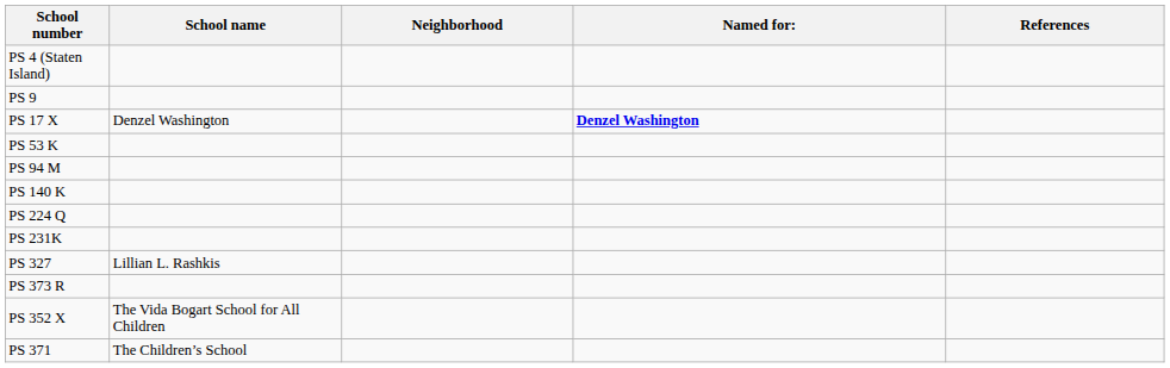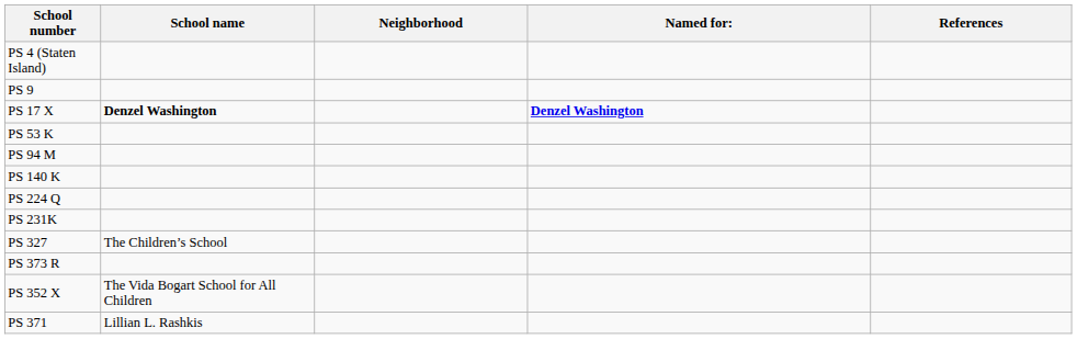PS 17 X | School name: normal -> bold
PS 327 | School name: Lillian L. Rashkis -> The Children’s School
PS 371 | School name: The Children’s School -> Lillian L. Rashkis
